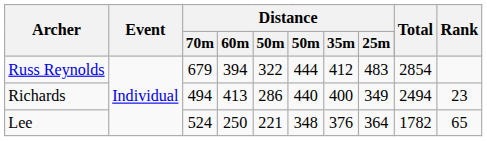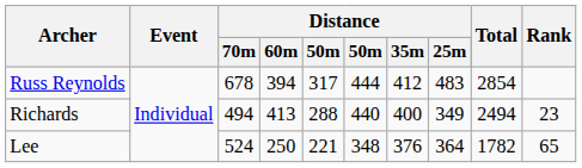Russ Reynolds | Distance / 70m: 679 -> 678
Russ Reynolds | column 5: 322 -> 317
Richards | column 5: 286 -> 288
